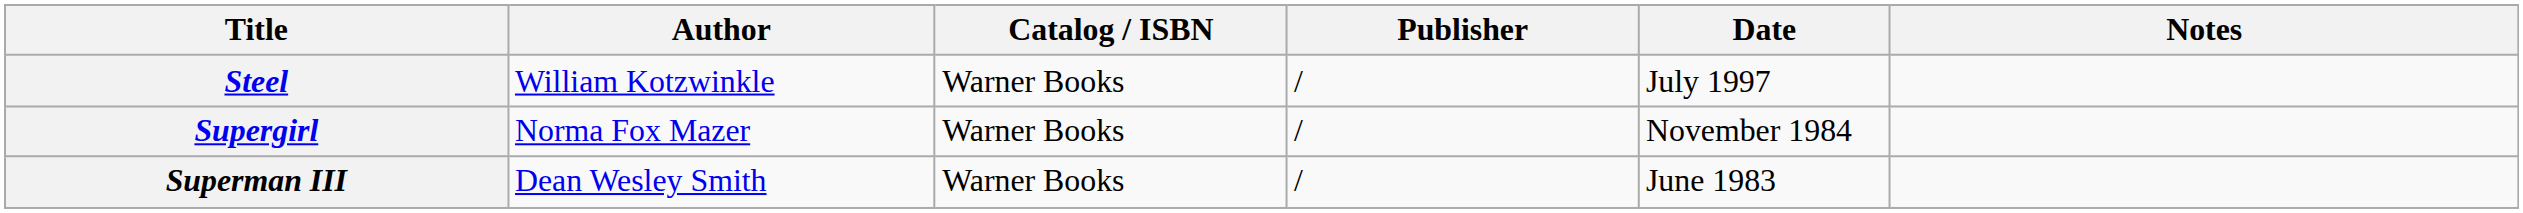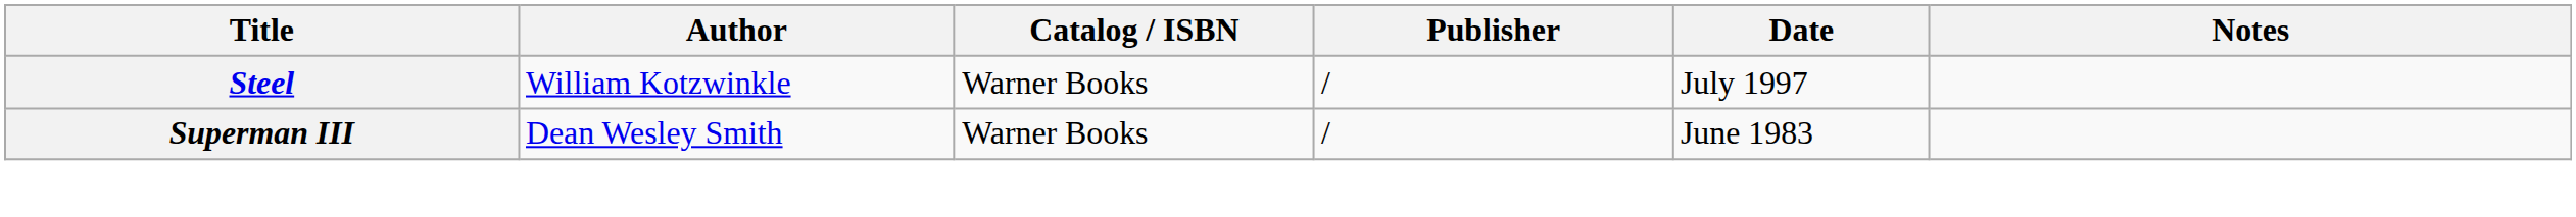- row: Supergirl | Norma Fox Mazer | Warner Books | / | November 1984
